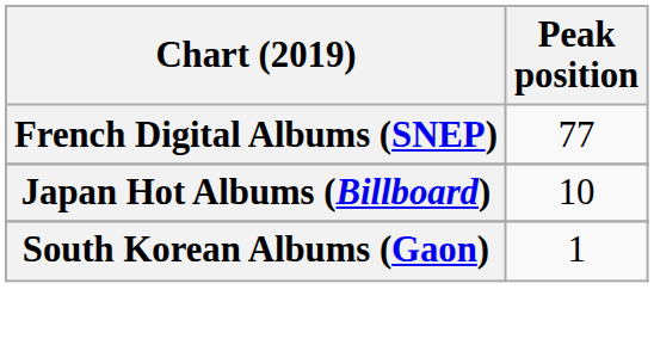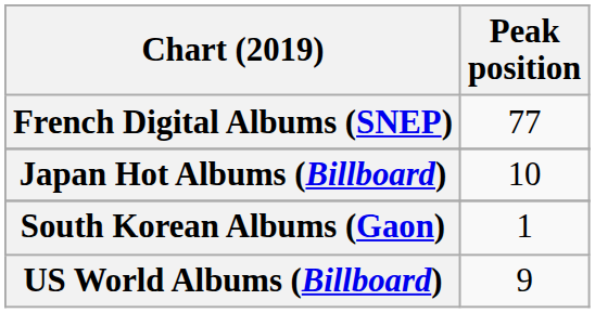+ row: US World Albums (Billboard) | 9
